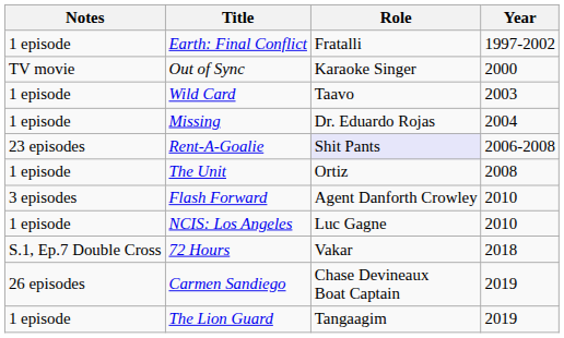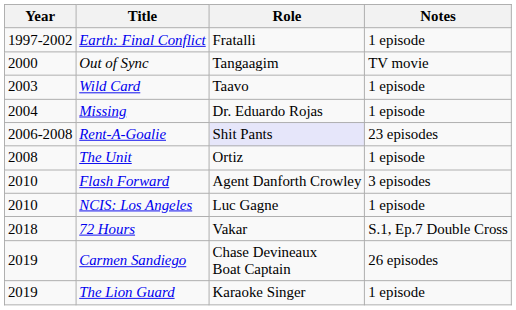columns swapped: Year <-> Notes
Out of Sync | Role: Karaoke Singer -> Tangaagim
The Lion Guard | Role: Tangaagim -> Karaoke Singer
